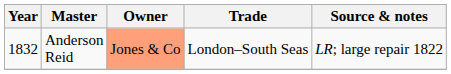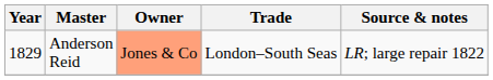Anderson Reid | Year: 1832 -> 1829
